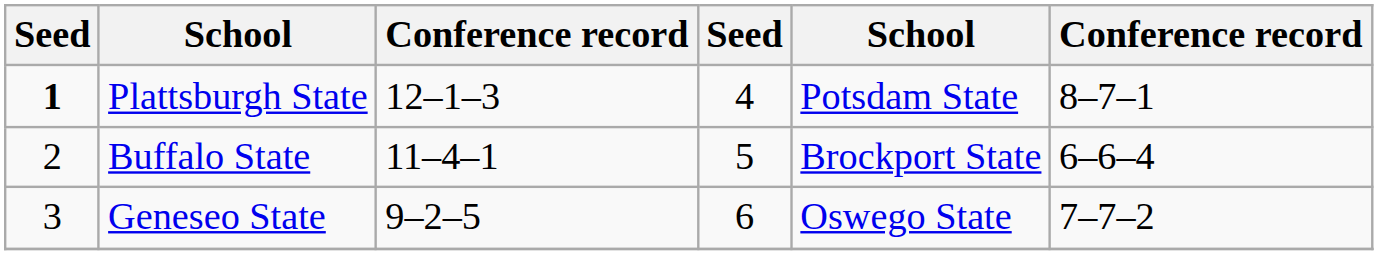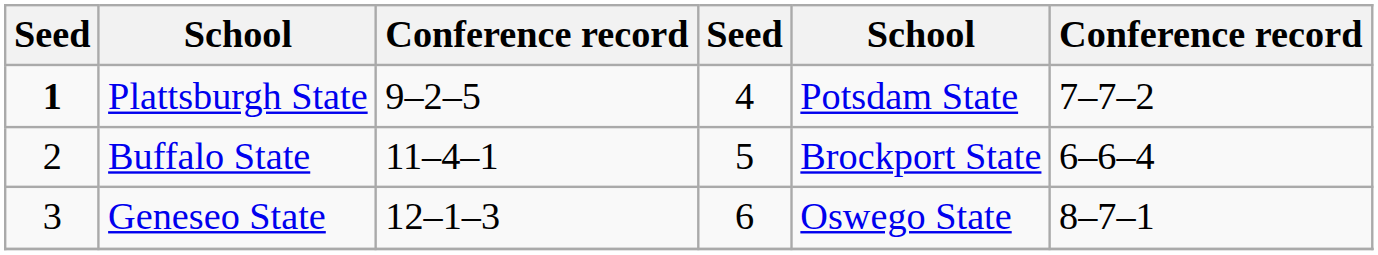Plattsburgh State | column 3: 12–1–3 -> 9–2–5
Plattsburgh State | column 6: 8–7–1 -> 7–7–2
Geneseo State | column 3: 9–2–5 -> 12–1–3
Geneseo State | column 6: 7–7–2 -> 8–7–1
